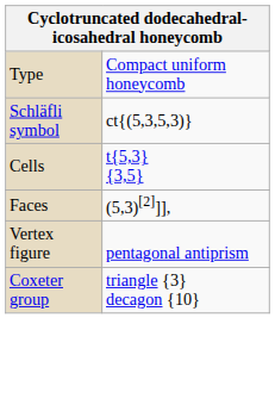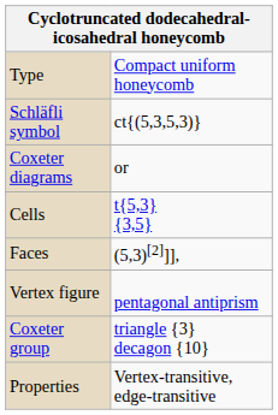+ row: Coxeter diagrams | or
+ row: Properties | Vertex-transitive, edge-transitive
